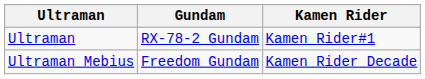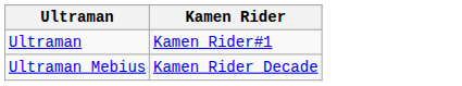- column: Gundam | RX-78-2 Gundam | Freedom Gundam
